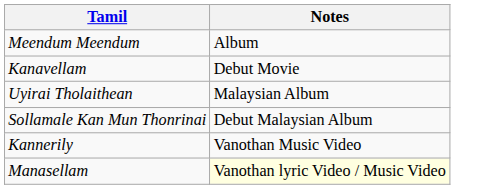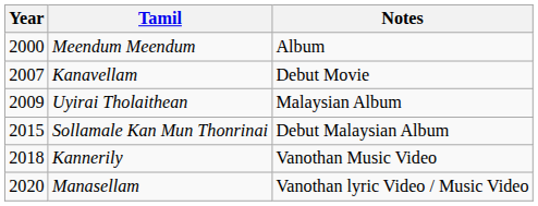+ column: Year | 2000 | 2007 | 2009 | 2015 | 2018 | 2020
Manasellam | Notes: lightyellow background -> no background
